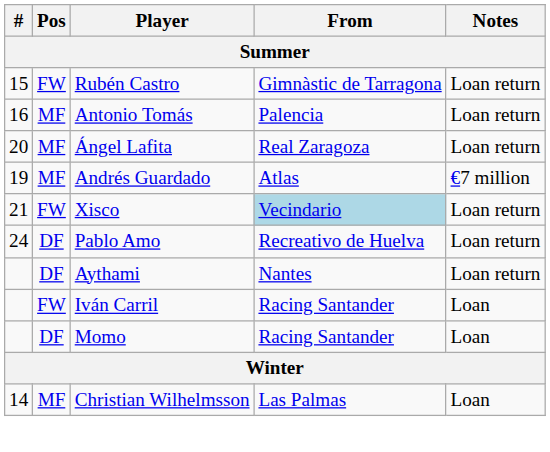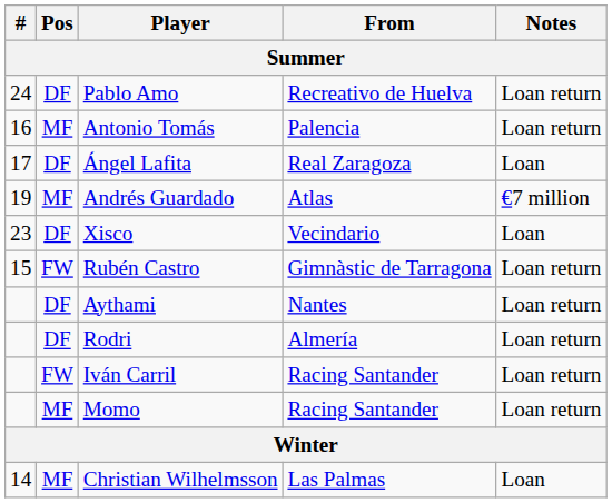rows swapped: Rubén Castro <-> Pablo Amo
Ángel Lafita | #: 20 -> 17
Ángel Lafita | Pos: MF -> DF
Ángel Lafita | Notes: Loan return -> Loan
Xisco | #: 21 -> 23
Xisco | Pos: FW -> DF
Xisco | From: lightblue background -> no background
Xisco | Notes: Loan return -> Loan
+ row: DF | Rodri | Almería | Loan return
Iván Carril | Notes: Loan -> Loan return
Momo | Pos: DF -> MF
Momo | Notes: Loan -> Loan return
